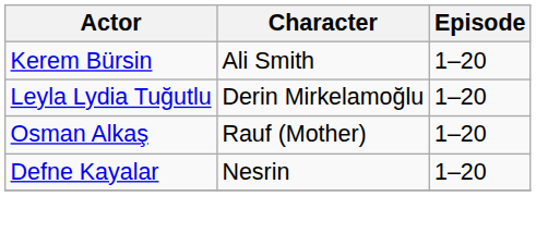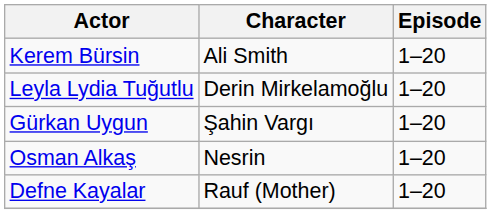+ row: Gürkan Uygun | Şahin Vargı | 1–20
Osman Alkaş | Character: Rauf (Mother) -> Nesrin
Defne Kayalar | Character: Nesrin -> Rauf (Mother)
